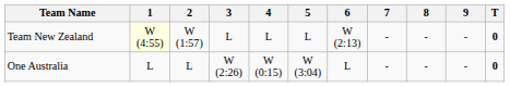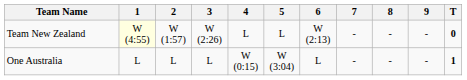Team New Zealand | 3: L -> W (2:26)
One Australia | 3: W (2:26) -> L
One Australia | T: 0 -> 1
